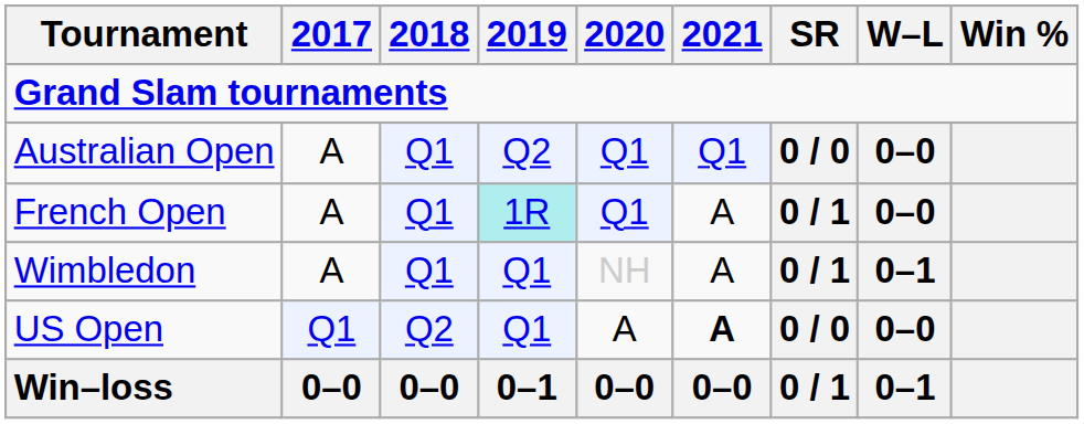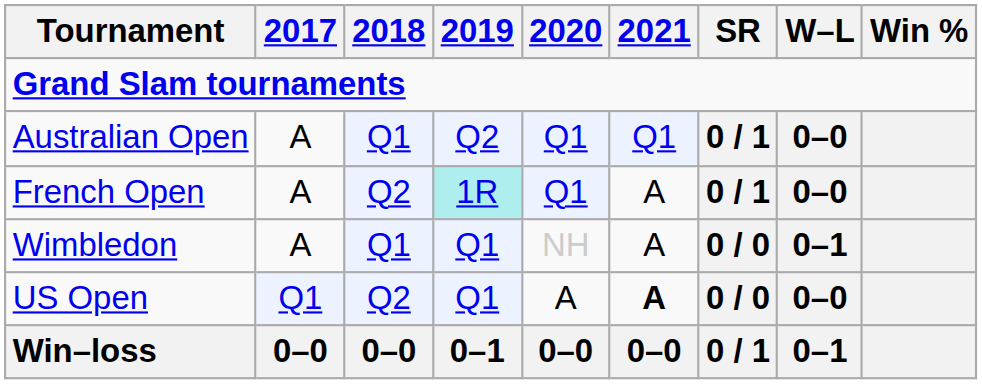Australian Open | SR: 0 / 0 -> 0 / 1
French Open | 2018: Q1 -> Q2
Wimbledon | SR: 0 / 1 -> 0 / 0
